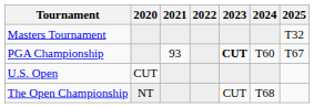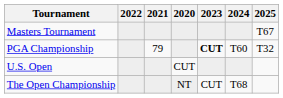columns swapped: 2020 <-> 2022
Masters Tournament | 2025: T32 -> T67
PGA Championship | 2021: 93 -> 79
PGA Championship | 2025: T67 -> T32
